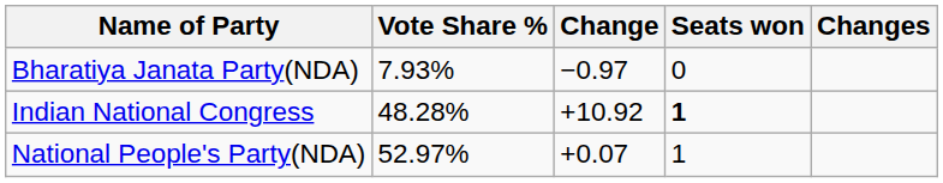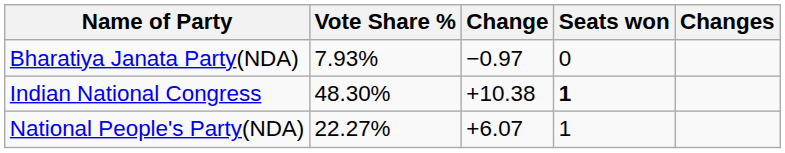Indian National Congress | Vote Share %: 48.28% -> 48.30%
Indian National Congress | Change: +10.92 -> +10.38
National People's Party(NDA) | Vote Share %: 52.97% -> 22.27%
National People's Party(NDA) | Change: +0.07 -> +6.07
